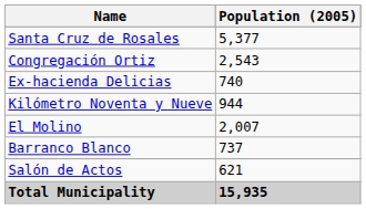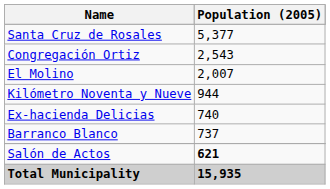rows swapped: El Molino <-> Ex-hacienda Delicias
Salón de Actos | Population (2005): normal -> bold
